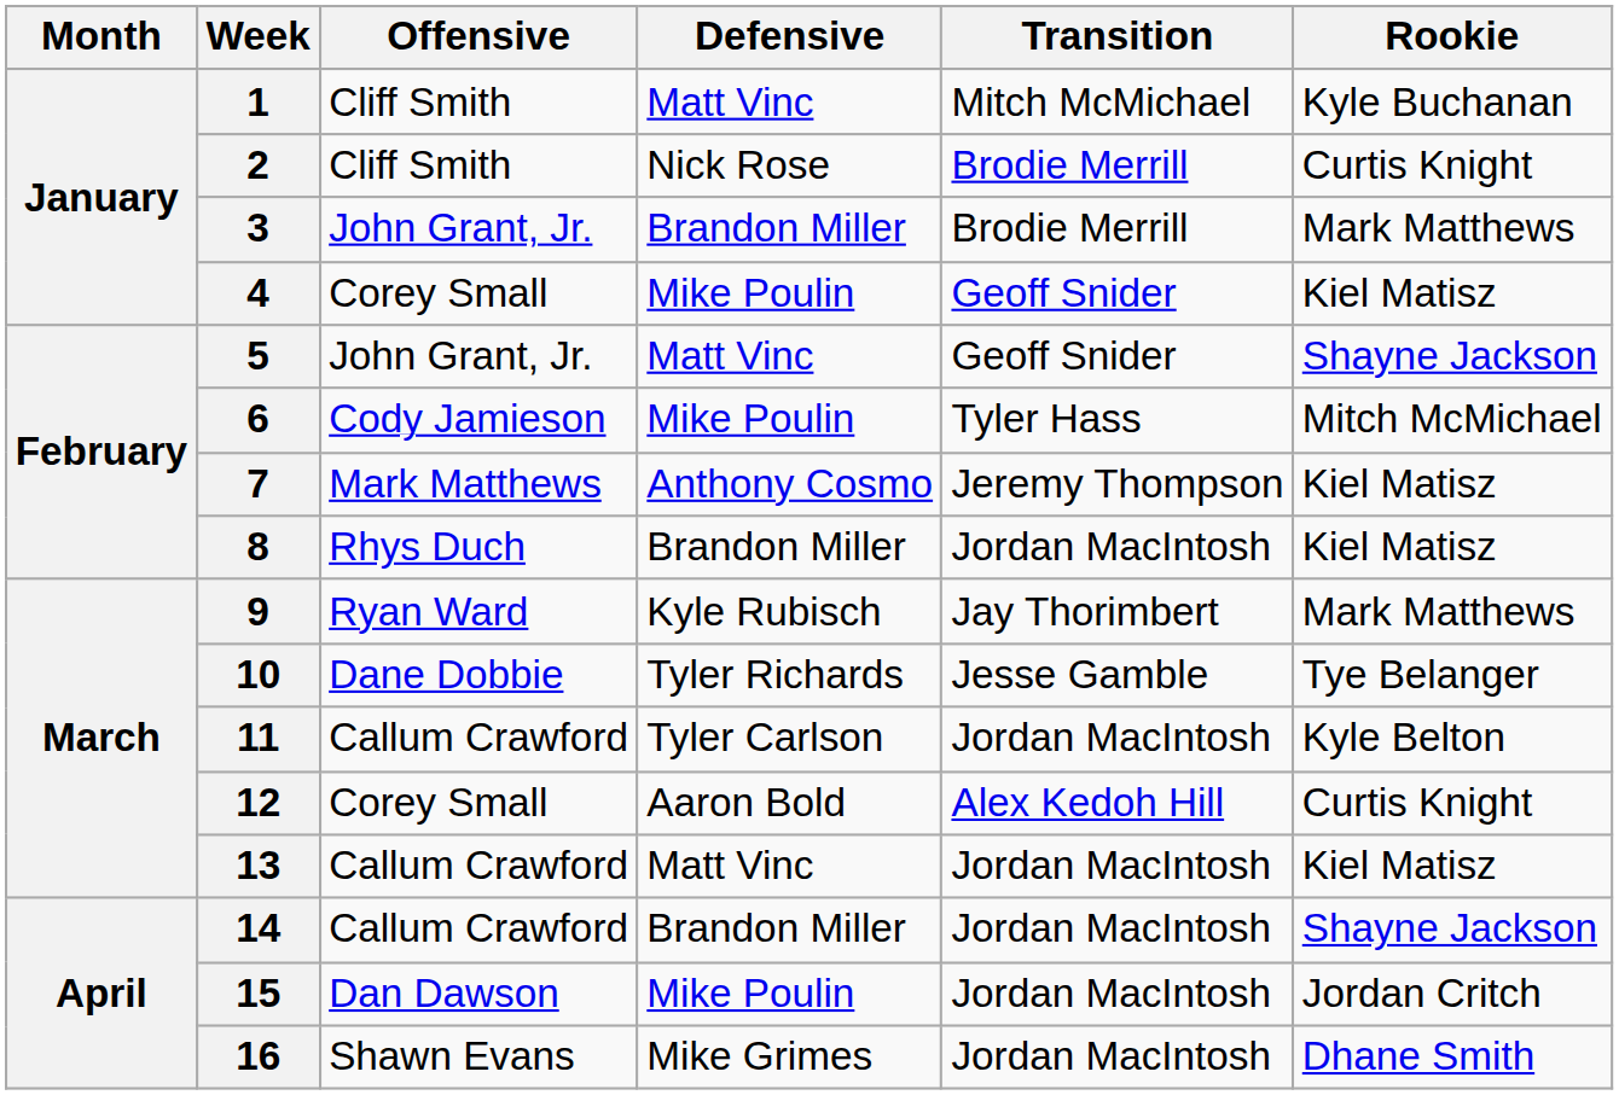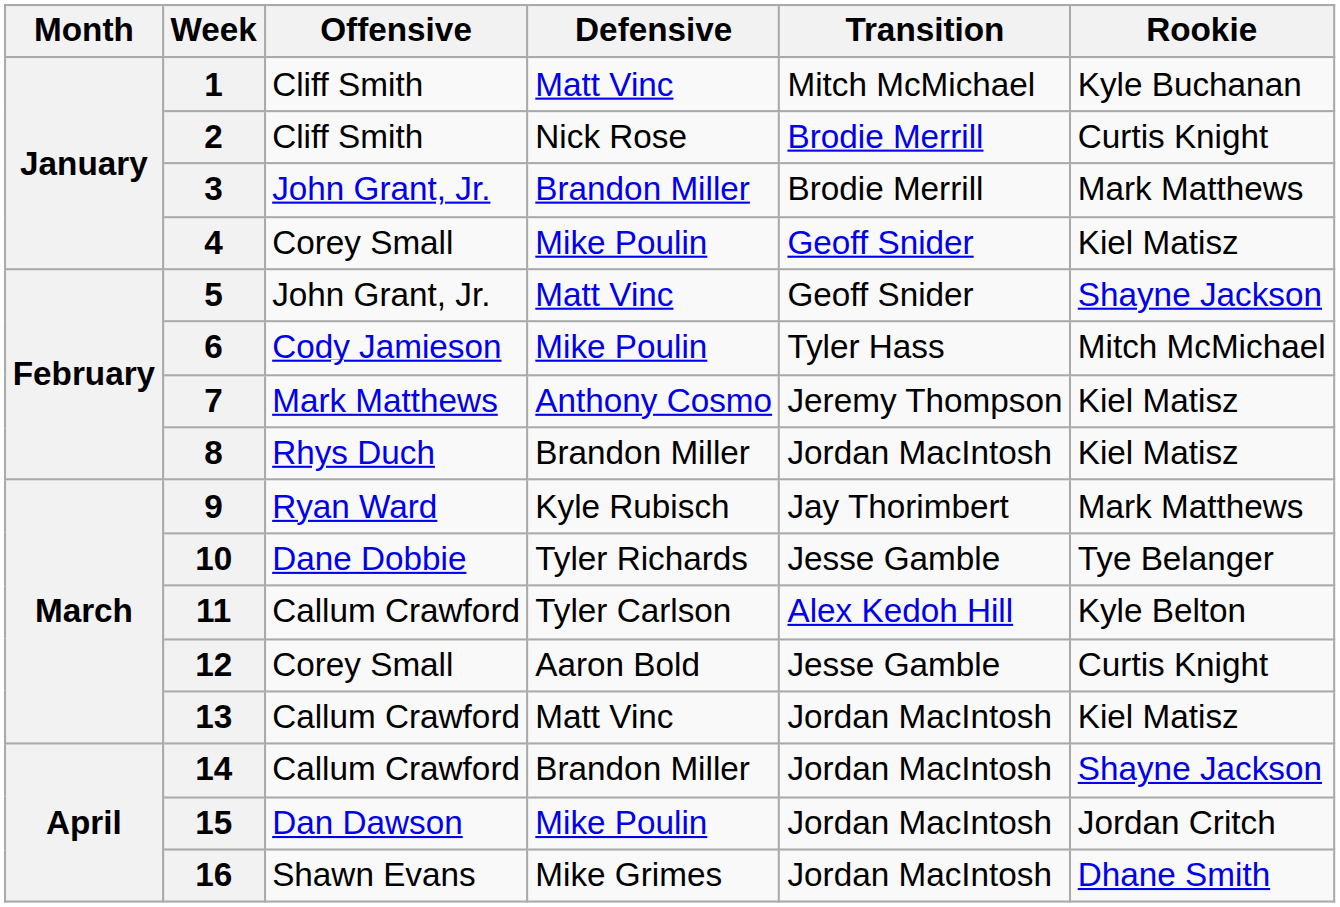11 | Transition: Jordan MacIntosh -> Alex Kedoh Hill
12 | Transition: Alex Kedoh Hill -> Jesse Gamble
